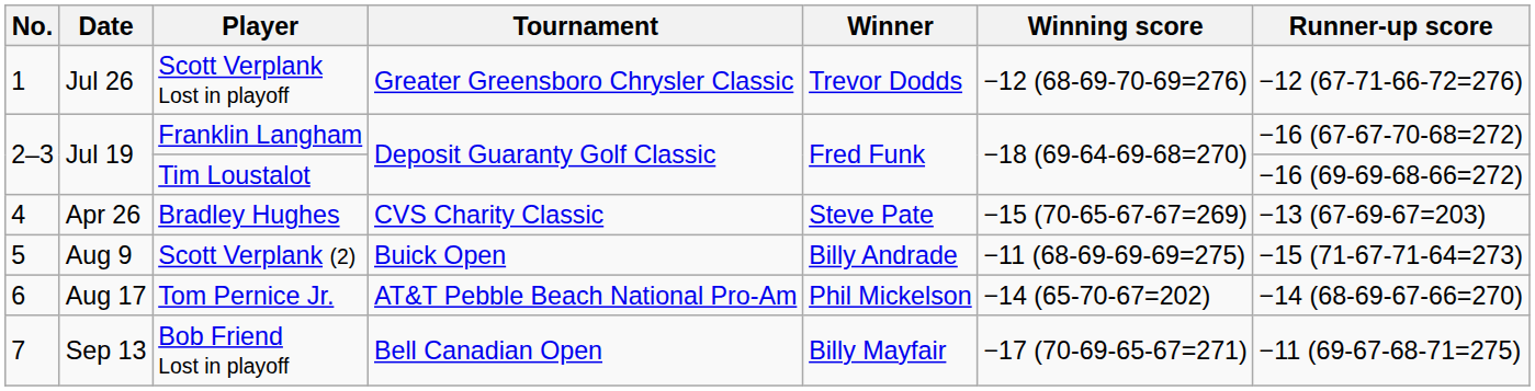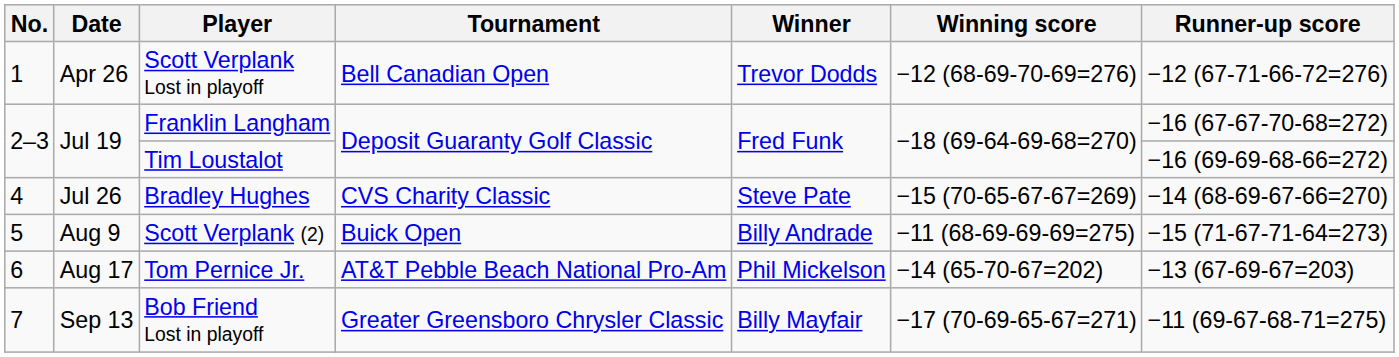Scott Verplank Lost in playoff | Date: Jul 26 -> Apr 26
Scott Verplank Lost in playoff | Tournament: Greater Greensboro Chrysler Classic -> Bell Canadian Open
Bradley Hughes | Date: Apr 26 -> Jul 26
Bradley Hughes | Runner-up score: −13 (67-69-67=203) -> −14 (68-69-67-66=270)
Tom Pernice Jr. | Runner-up score: −14 (68-69-67-66=270) -> −13 (67-69-67=203)
Bob Friend Lost in playoff | Tournament: Bell Canadian Open -> Greater Greensboro Chrysler Classic
